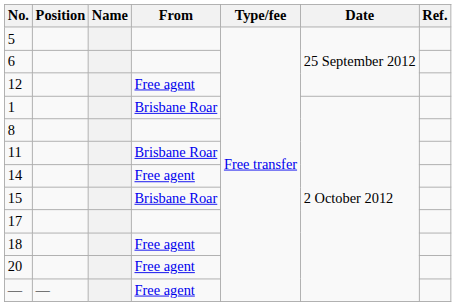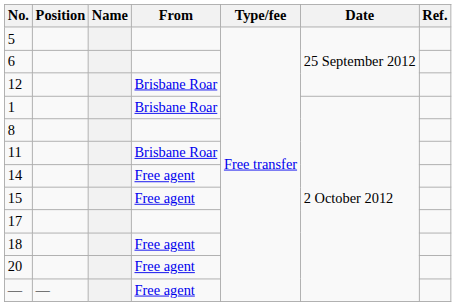12 | From: Free agent -> Brisbane Roar
15 | From: Brisbane Roar -> Free agent
